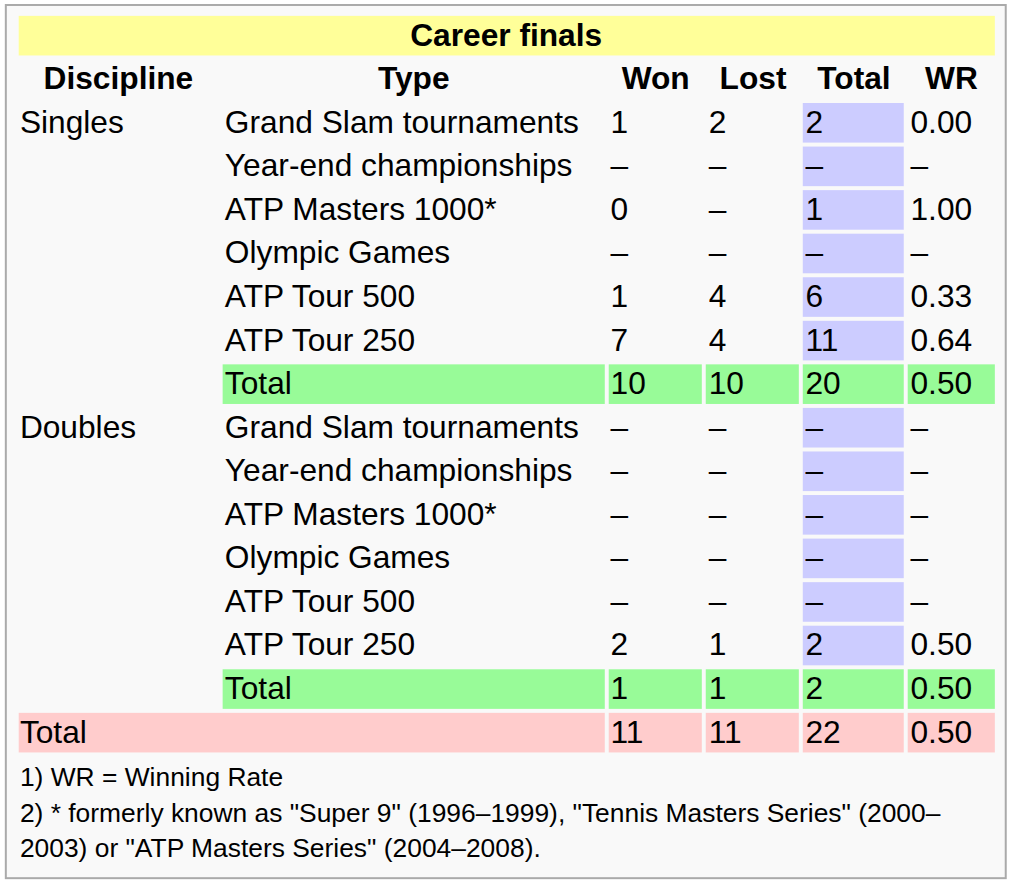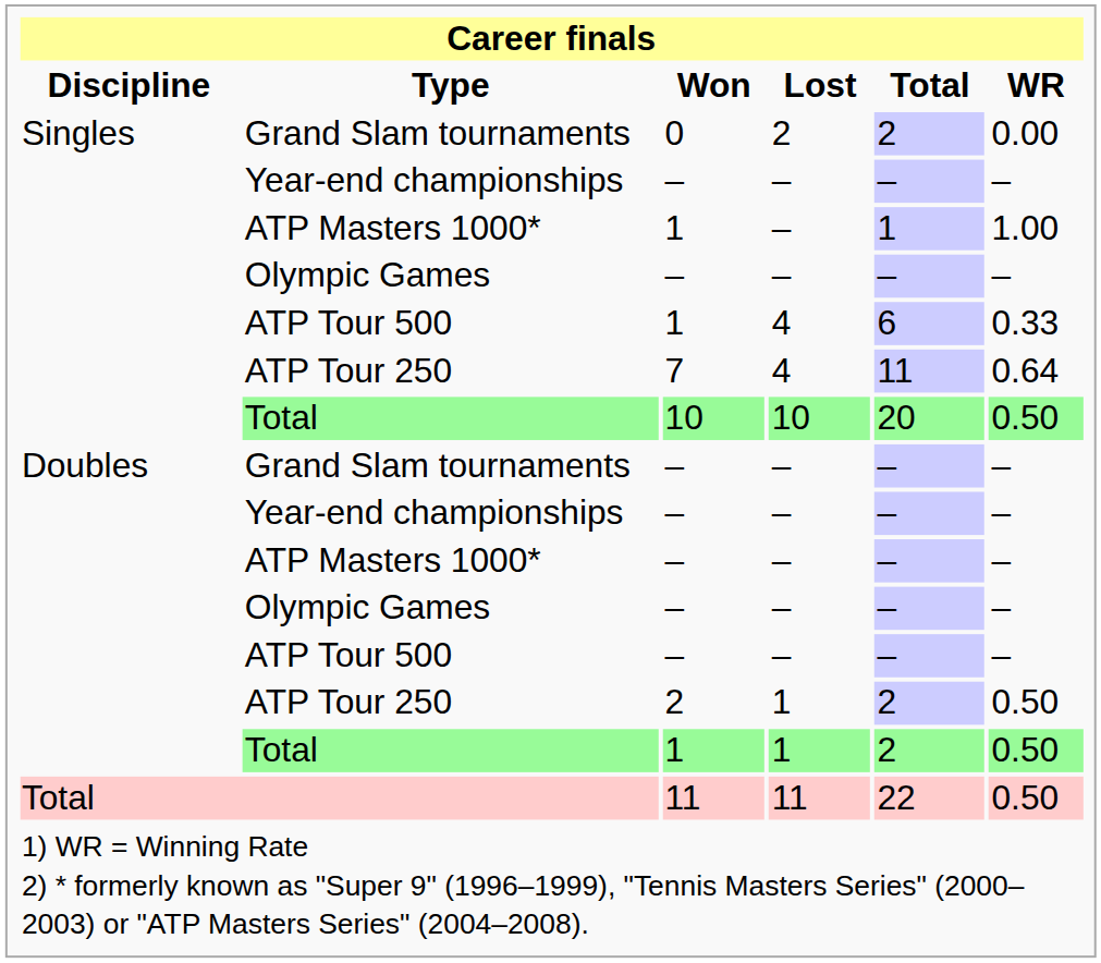Singles / Grand Slam tournaments | Won: 1 -> 0
Singles / ATP Masters 1000* | Won: 0 -> 1
